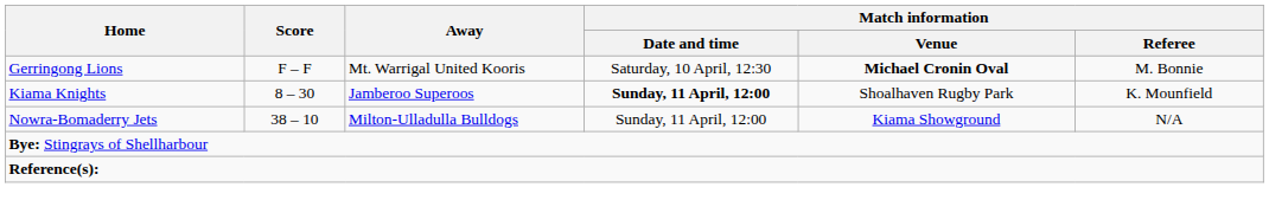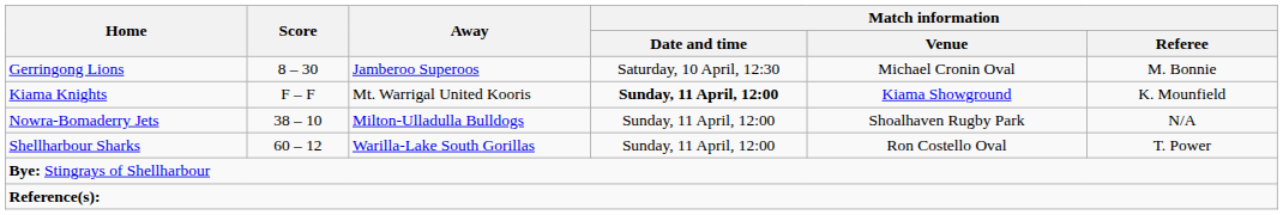Gerringong Lions | Score: F – F -> 8 – 30
Gerringong Lions | Away: Mt. Warrigal United Kooris -> Jamberoo Superoos
Gerringong Lions | Match information / Venue: bold -> normal
Kiama Knights | Score: 8 – 30 -> F – F
Kiama Knights | Away: Jamberoo Superoos -> Mt. Warrigal United Kooris
Kiama Knights | Match information / Venue: Shoalhaven Rugby Park -> Kiama Showground
Nowra-Bomaderry Jets | Match information / Venue: Kiama Showground -> Shoalhaven Rugby Park
+ row: Shellharbour Sharks | 60 – 12 | Warilla-Lake South Gorillas | Sunday, 11 April, 12:00 | Ron Costello Oval | T. Power
